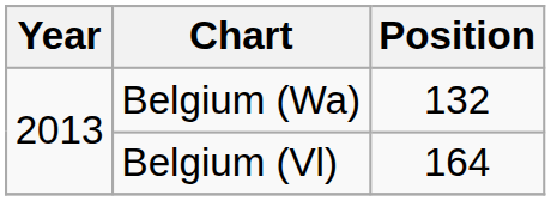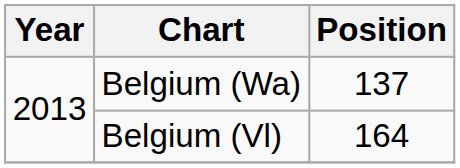Belgium (Wa) | Position: 132 -> 137
